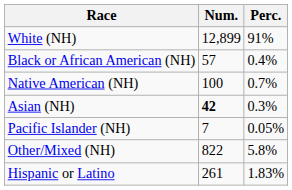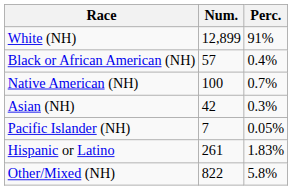Asian (NH) | Num.: bold -> normal
rows swapped: Other/Mixed (NH) <-> Hispanic or Latino
